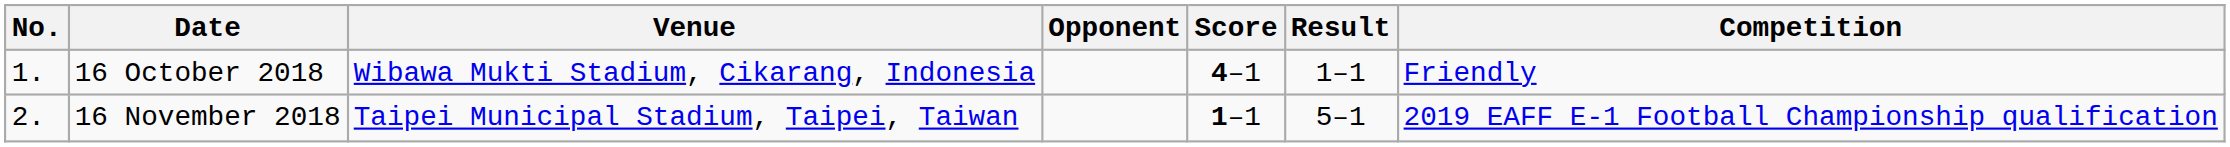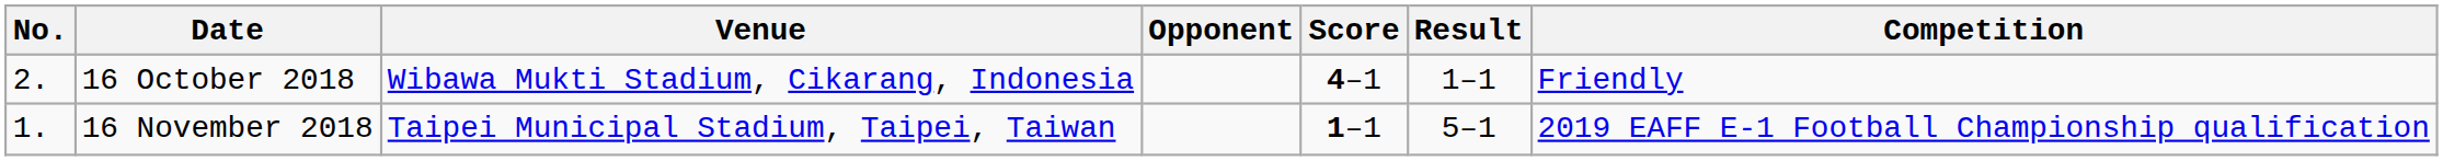16 October 2018 | No.: 1. -> 2.
16 November 2018 | No.: 2. -> 1.
